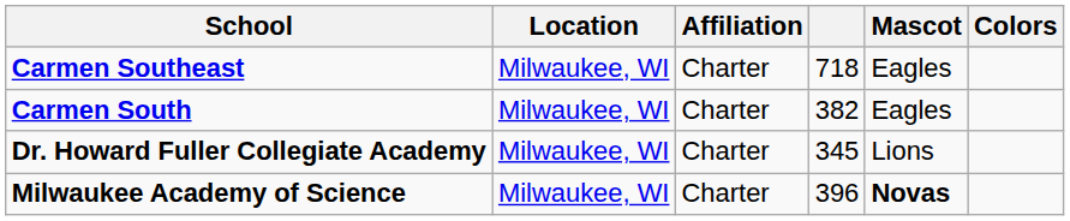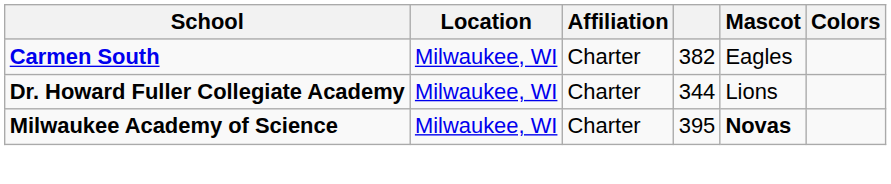- row: Carmen Southeast | Milwaukee, WI | Charter | 718 | Eagles
Dr. Howard Fuller Collegiate Academy | column 4: 345 -> 344
Milwaukee Academy of Science | column 4: 396 -> 395
